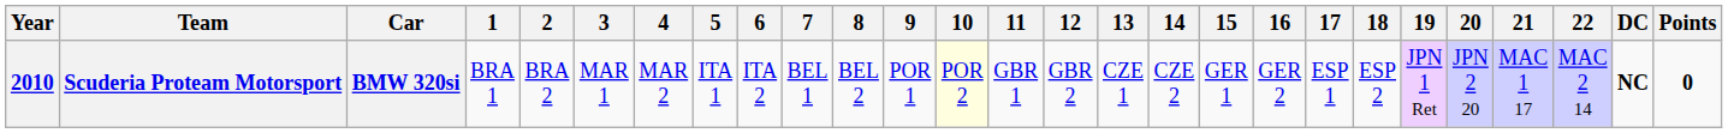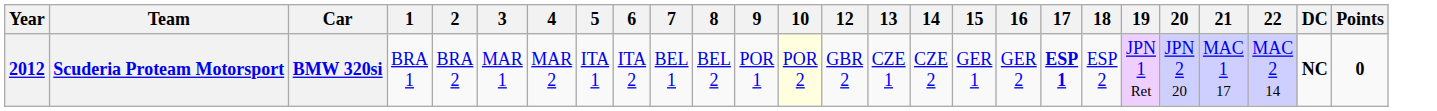- column: 11 | GBR 1
Scuderia Proteam Motorsport | Year: 2010 -> 2012
Scuderia Proteam Motorsport | 17: normal -> bold
